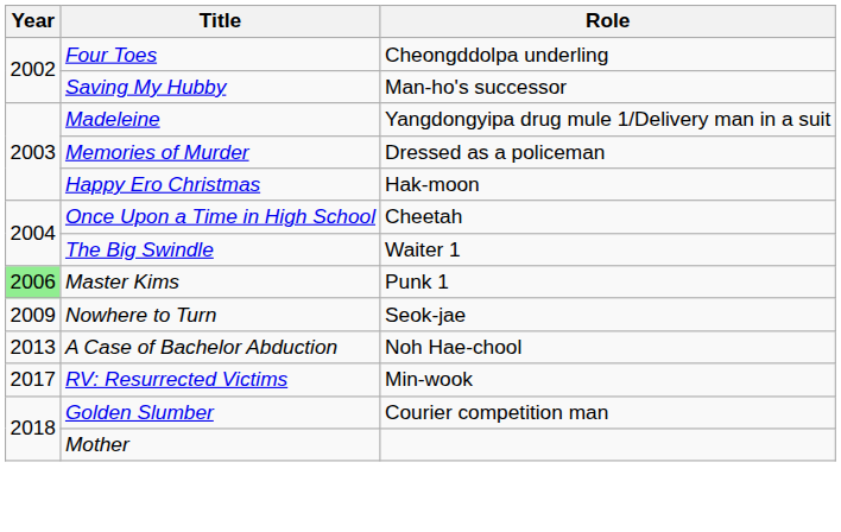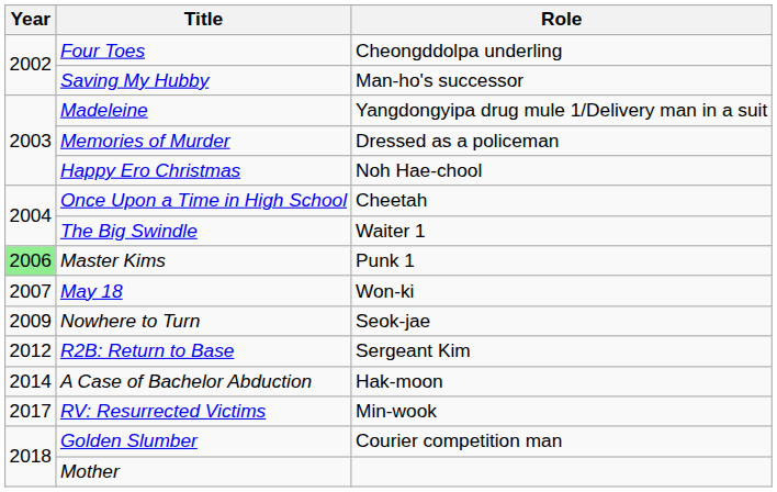Happy Ero Christmas | Role: Hak-moon -> Noh Hae-chool
+ row: 2007 | May 18 | Won-ki
+ row: 2012 | R2B: Return to Base | Sergeant Kim
A Case of Bachelor Abduction | Year: 2013 -> 2014
A Case of Bachelor Abduction | Role: Noh Hae-chool -> Hak-moon
